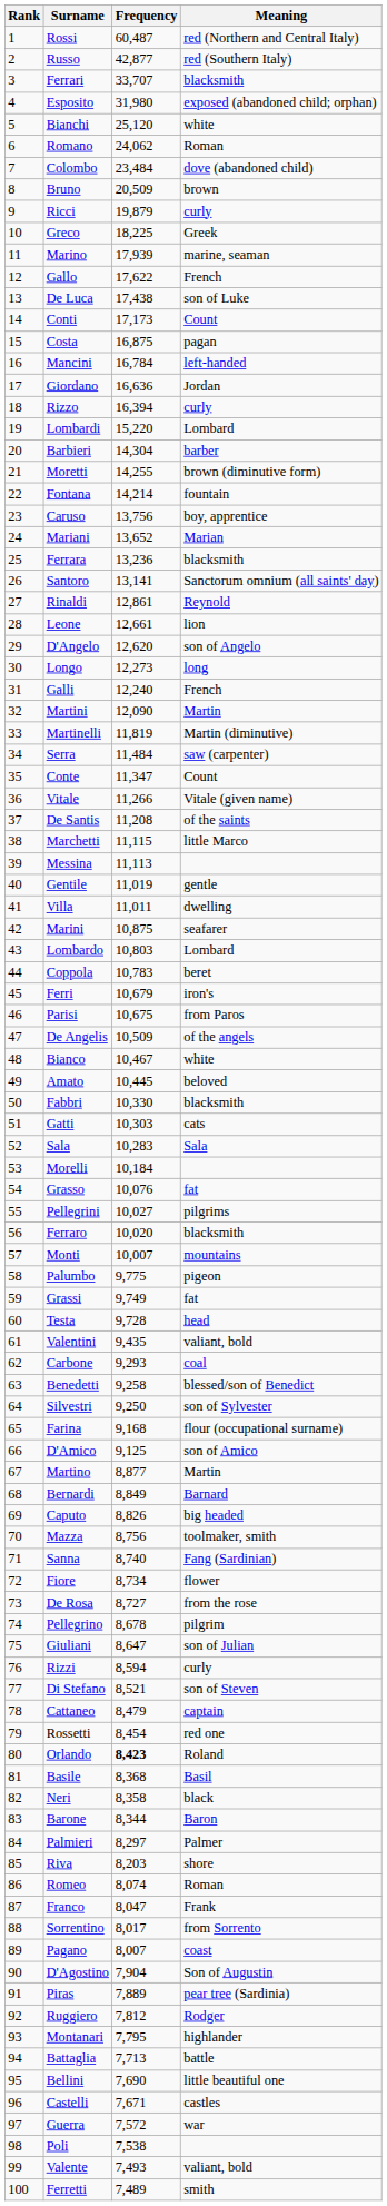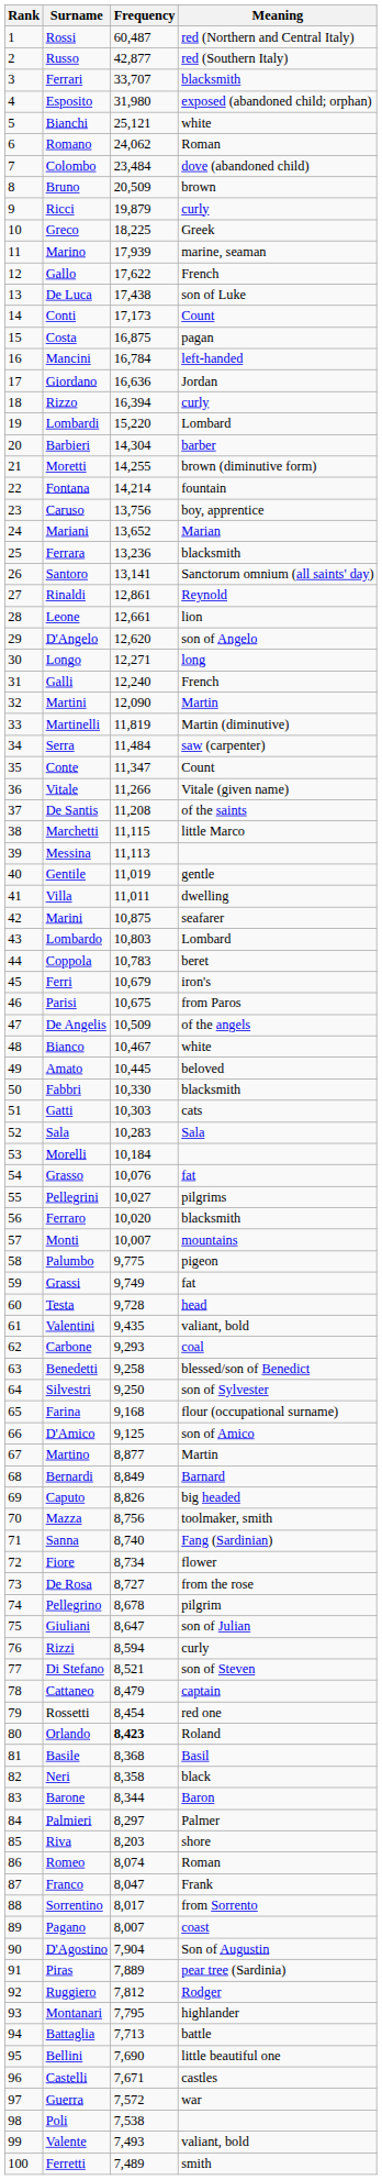Bianchi | Frequency: 25,120 -> 25,121
Longo | Frequency: 12,273 -> 12,271
